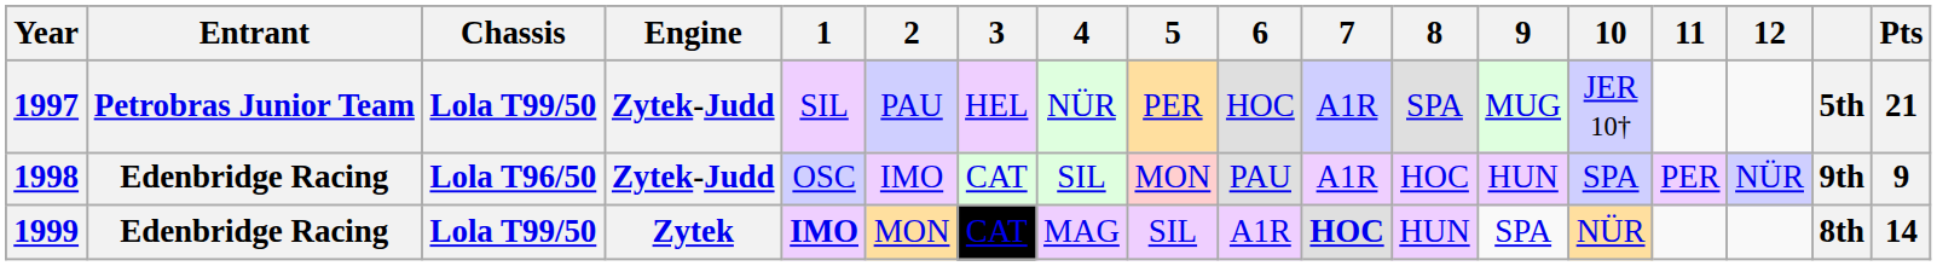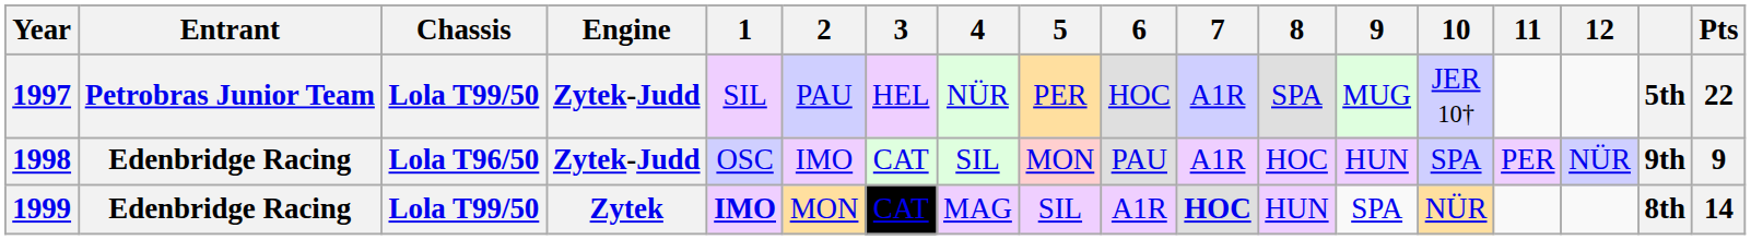1997 | Pts: 21 -> 22
